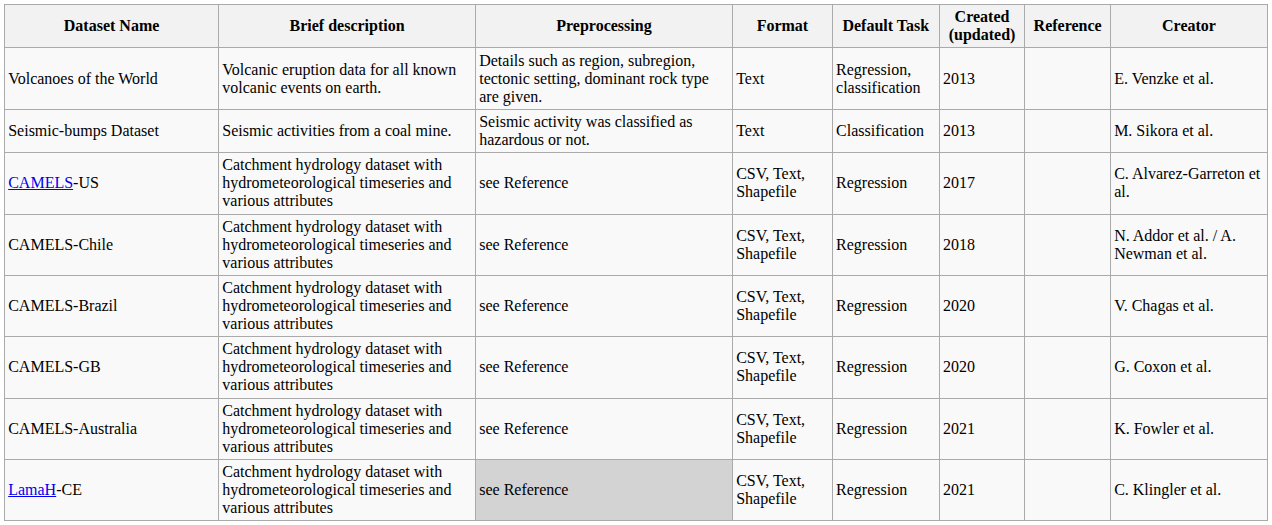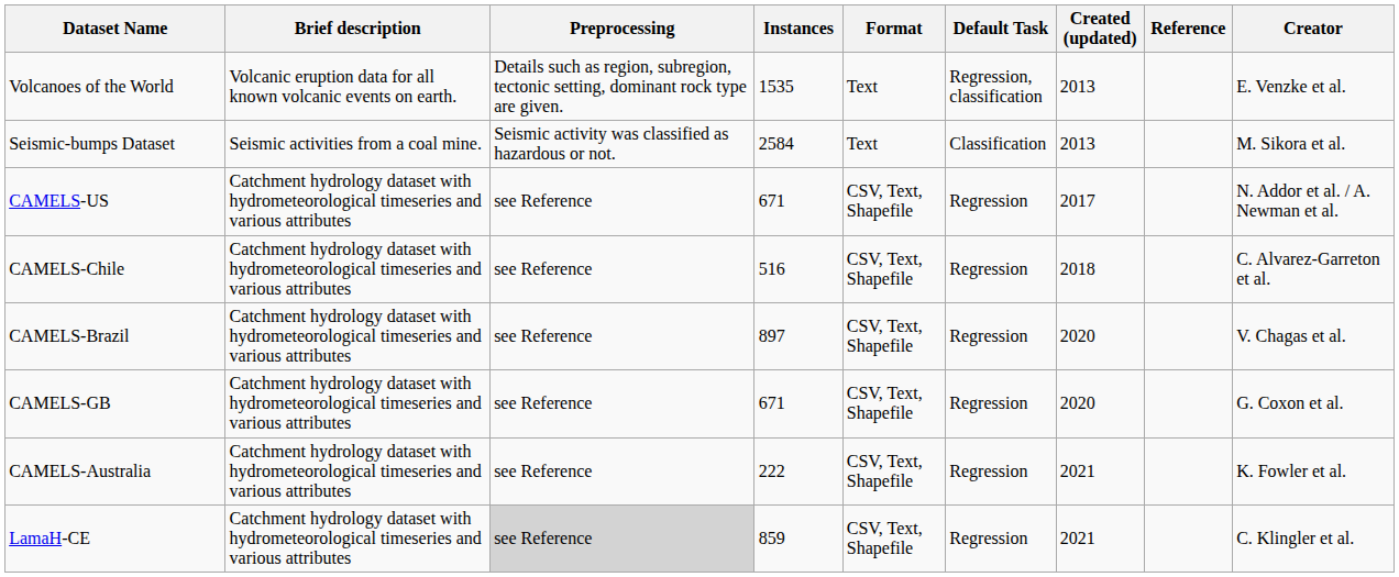+ column: Instances | 1535 | 2584 | 671 | 516 | 897 | 671 | 222 | 859
CAMELS-US | Creator: C. Alvarez-Garreton et al. -> N. Addor et al. / A. Newman et al.
CAMELS-Chile | Creator: N. Addor et al. / A. Newman et al. -> C. Alvarez-Garreton et al.
